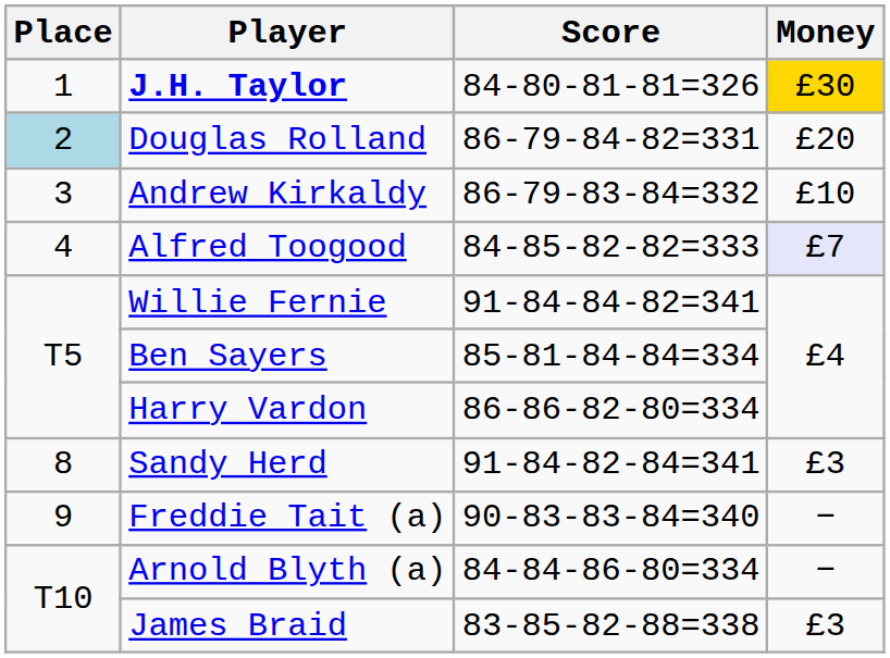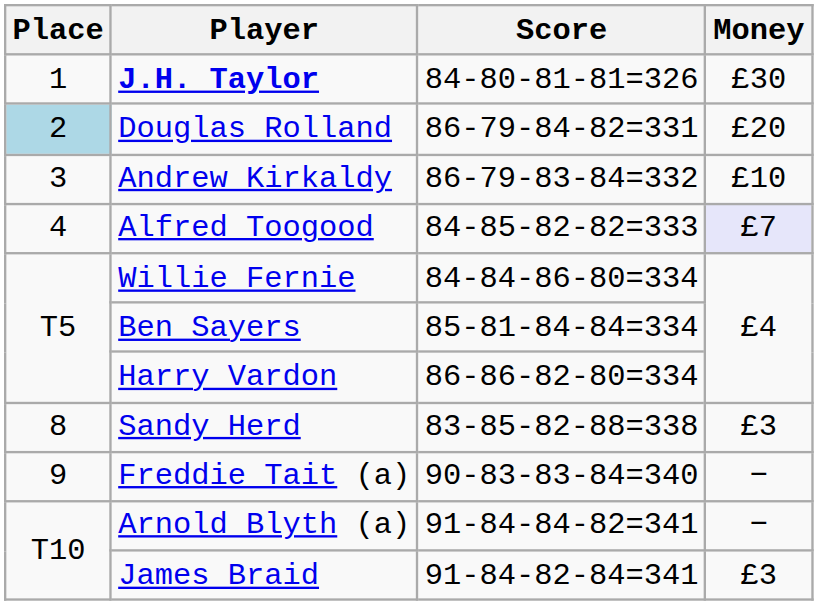J.H. Taylor | Money: gold background -> no background
Willie Fernie | Score: 91-84-84-82=341 -> 84-84-86-80=334
Sandy Herd | Score: 91-84-82-84=341 -> 83-85-82-88=338
Arnold Blyth (a) | Score: 84-84-86-80=334 -> 91-84-84-82=341
James Braid | Score: 83-85-82-88=338 -> 91-84-82-84=341
